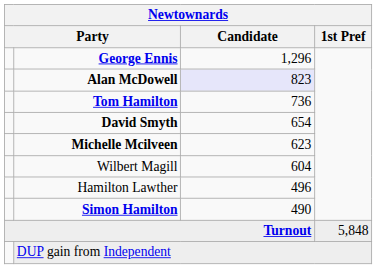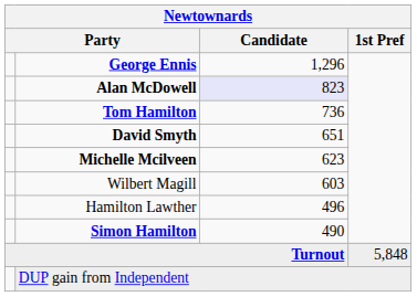David Smyth | Candidate: 654 -> 651
Wilbert Magill | Candidate: 604 -> 603
